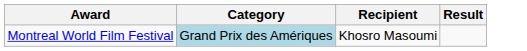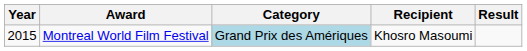+ column: Year | 2015
